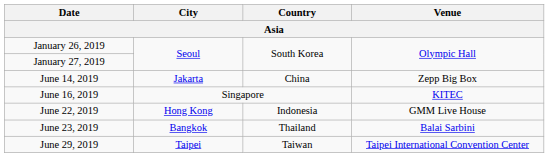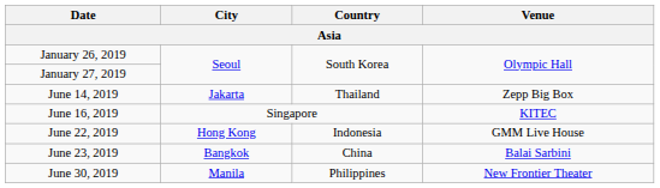June 14, 2019 | Country: China -> Thailand
June 23, 2019 | Country: Thailand -> China
- row: June 29, 2019 | Taipei | Taiwan | Taipei International Convention Center
+ row: June 30, 2019 | Manila | Philippines | New Frontier Theater
